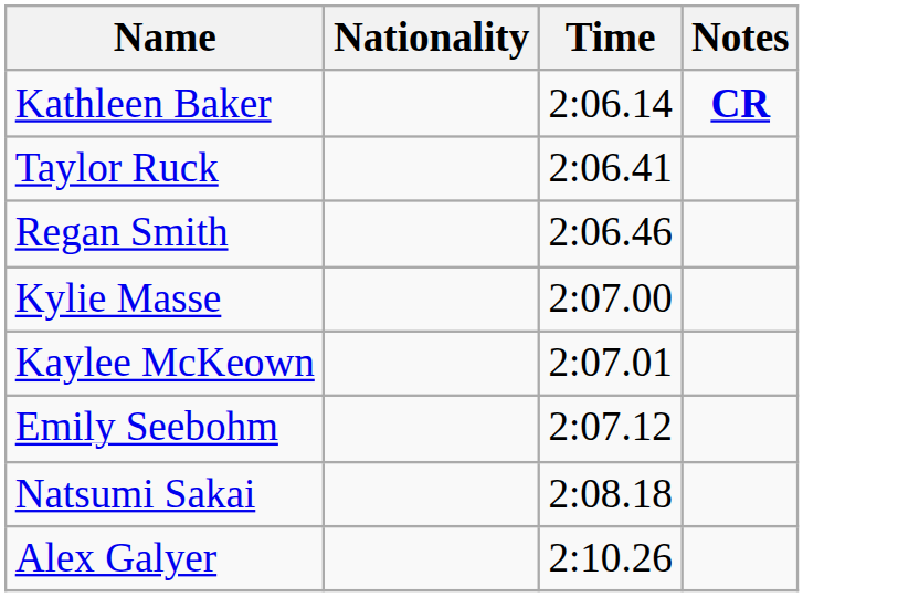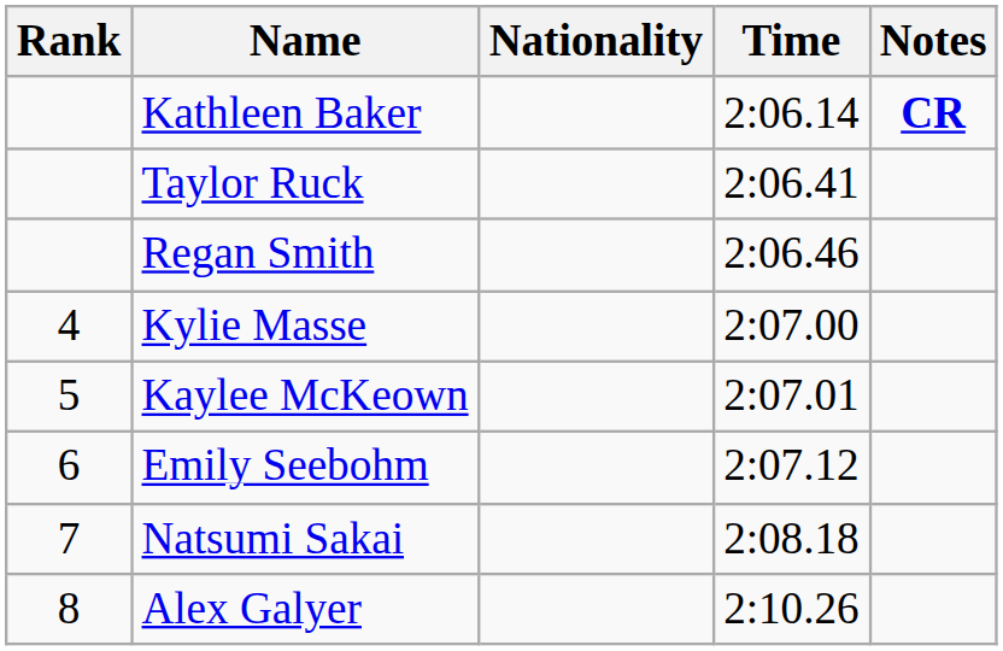+ column: Rank | 4 | 5 | 6 | 7 | 8
